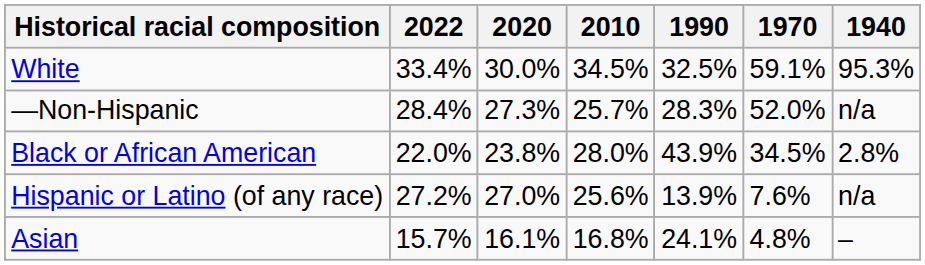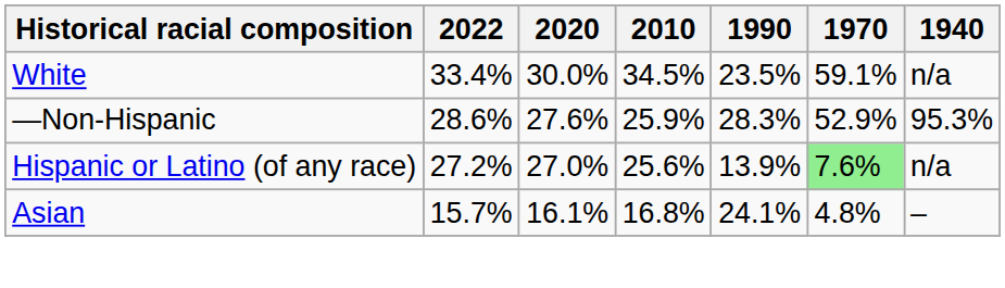White | 1990: 32.5% -> 23.5%
White | 1940: 95.3% -> n/a
—Non-Hispanic | 2022: 28.4% -> 28.6%
—Non-Hispanic | 2020: 27.3% -> 27.6%
—Non-Hispanic | 2010: 25.7% -> 25.9%
—Non-Hispanic | 1970: 52.0% -> 52.9%
—Non-Hispanic | 1940: n/a -> 95.3%
- row: Black or African American | 22.0% | 23.8% | 28.0% | 43.9% | 34.5% | 2.8%
Hispanic or Latino (of any race) | 1970: no background -> lightgreen background
